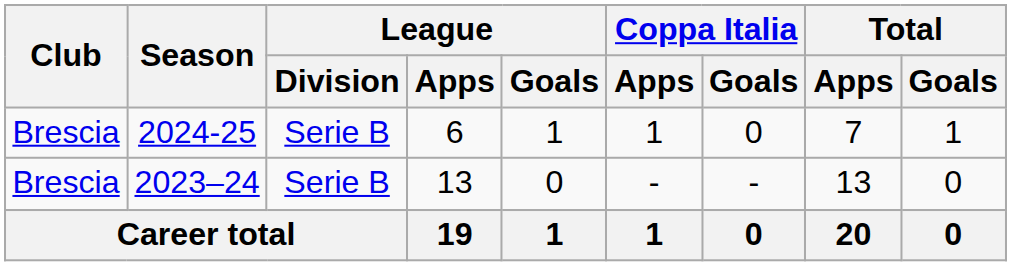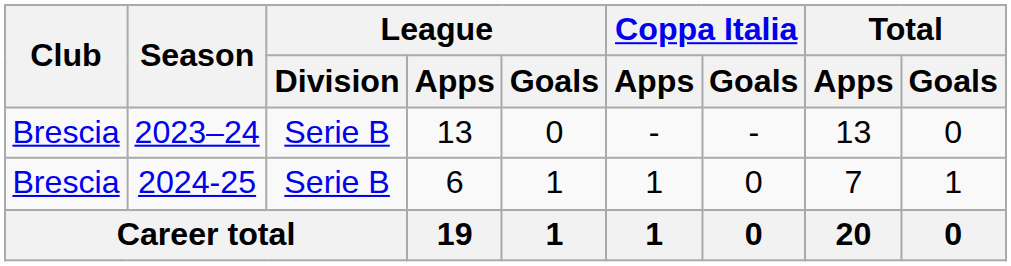rows swapped: 2023–24 <-> 2024-25
